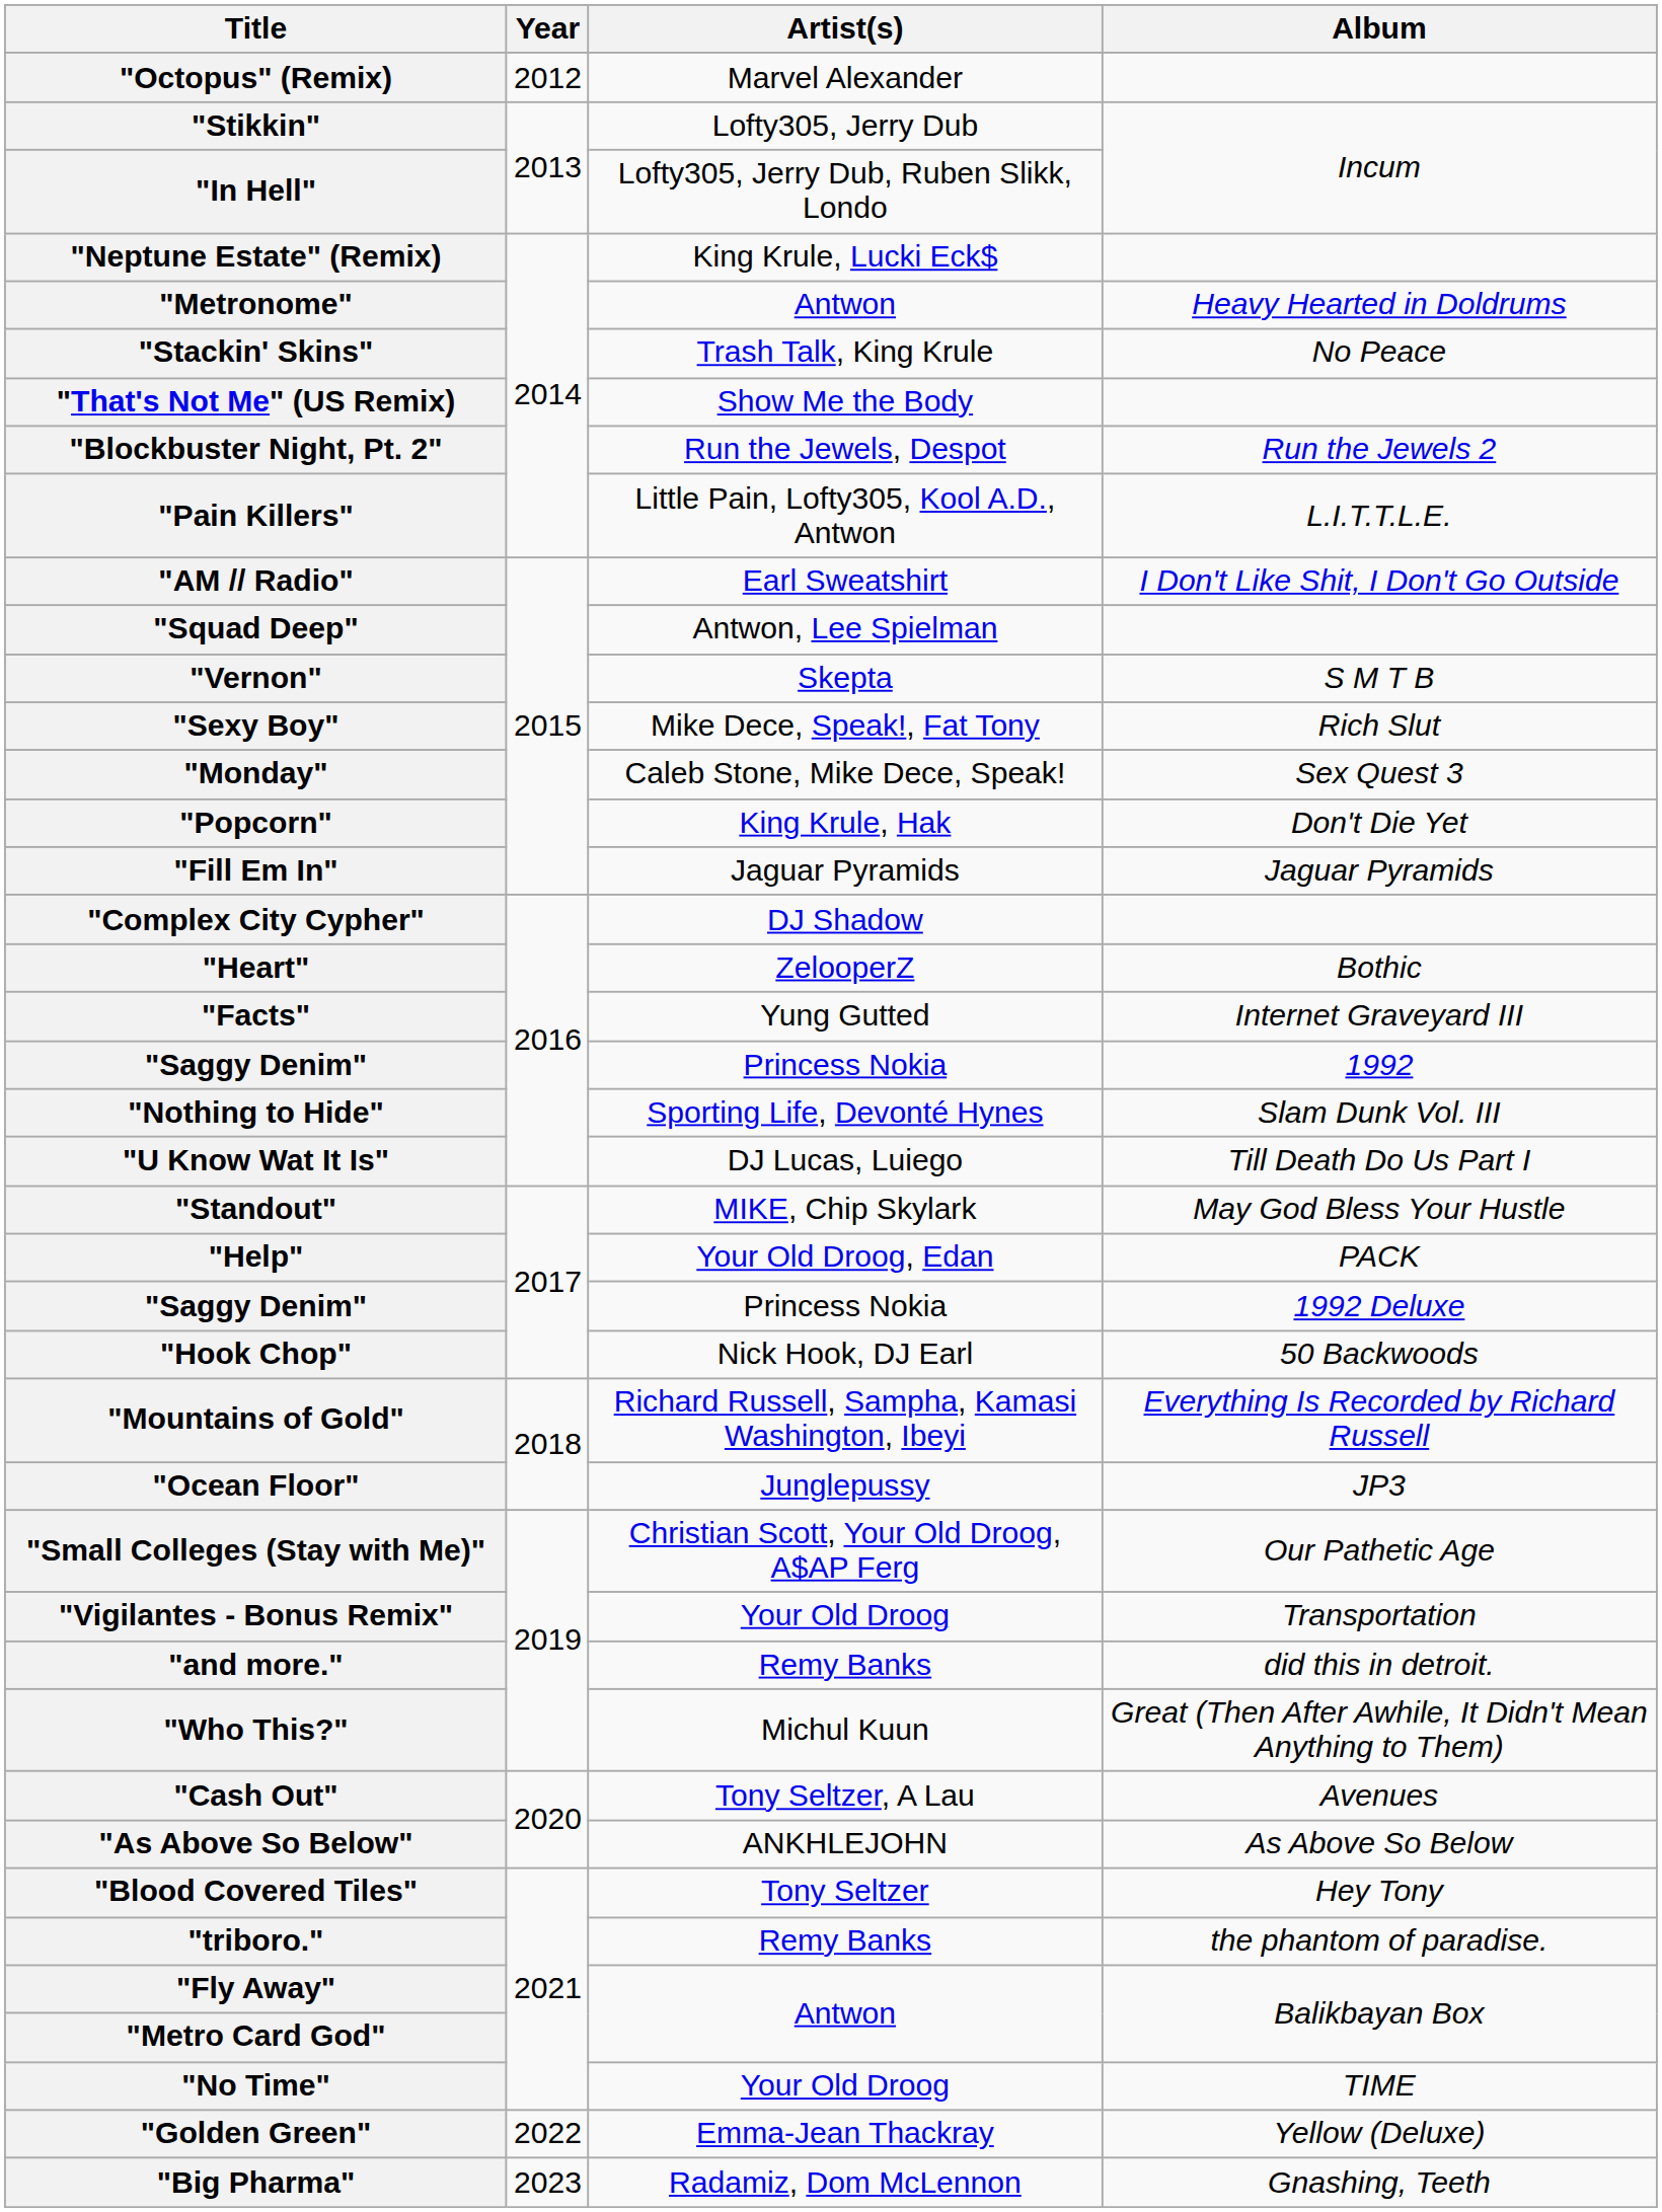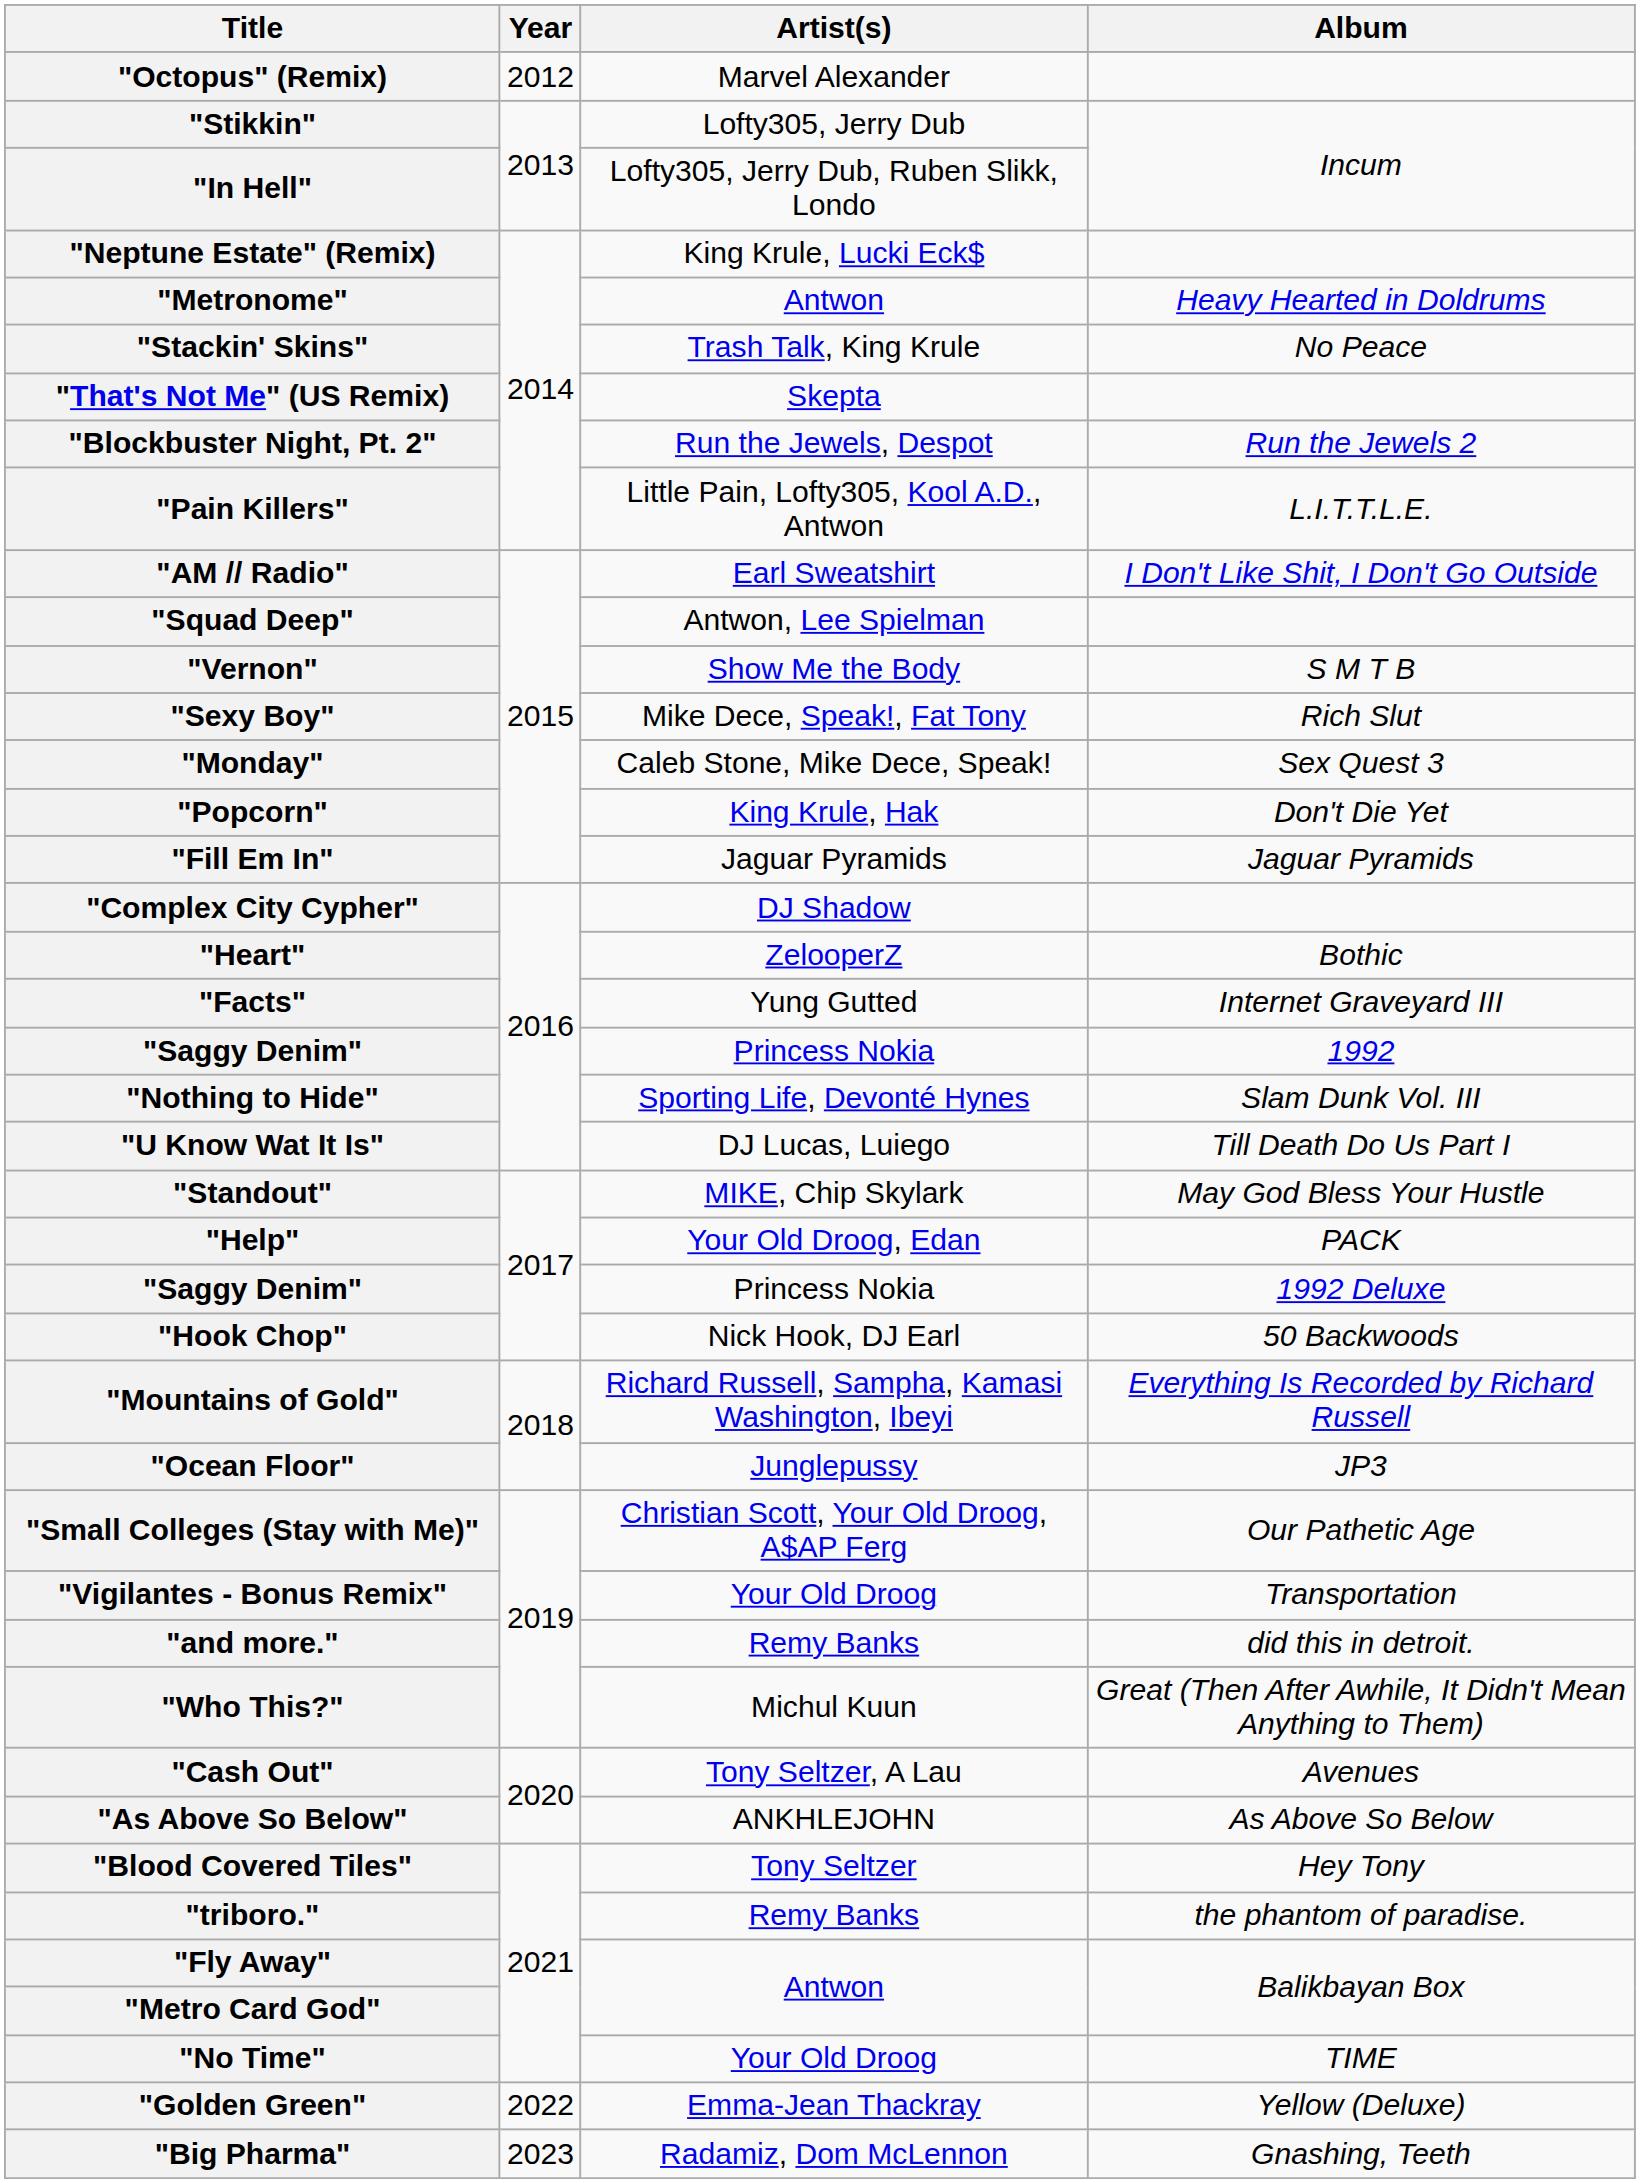"That's Not Me" (US Remix) | Artist(s): Show Me the Body -> Skepta
"Vernon" | Artist(s): Skepta -> Show Me the Body
